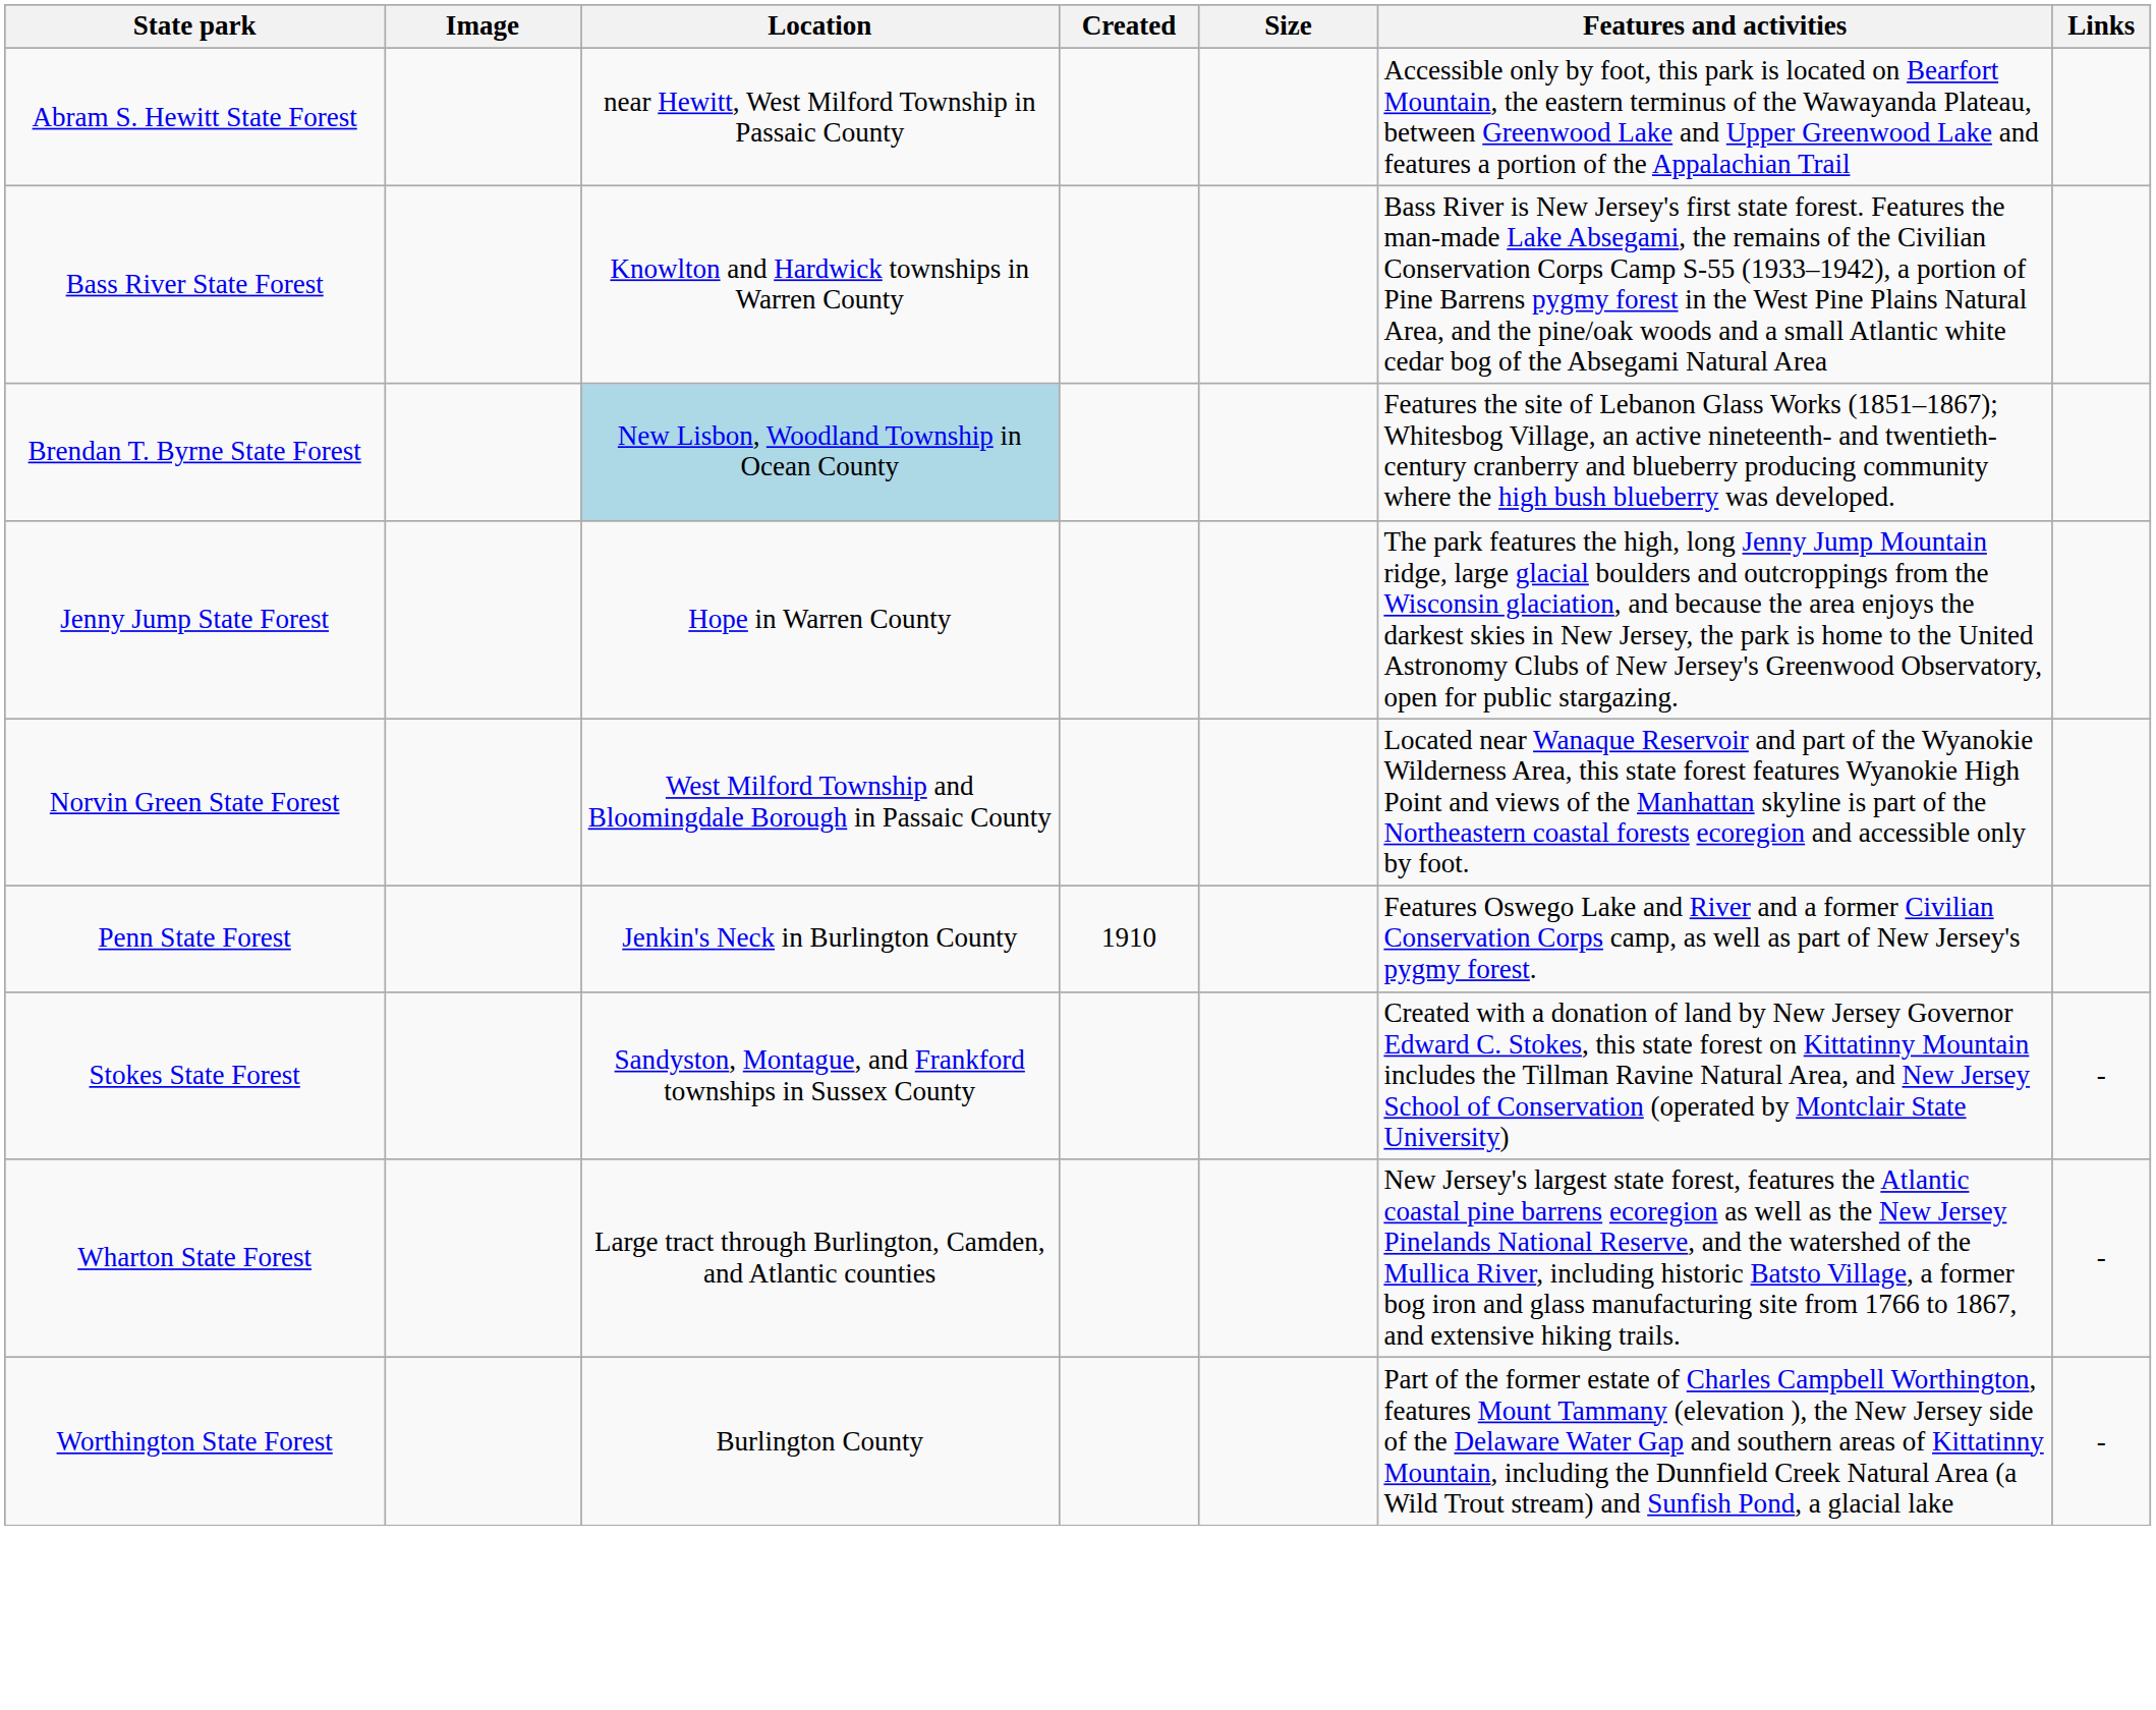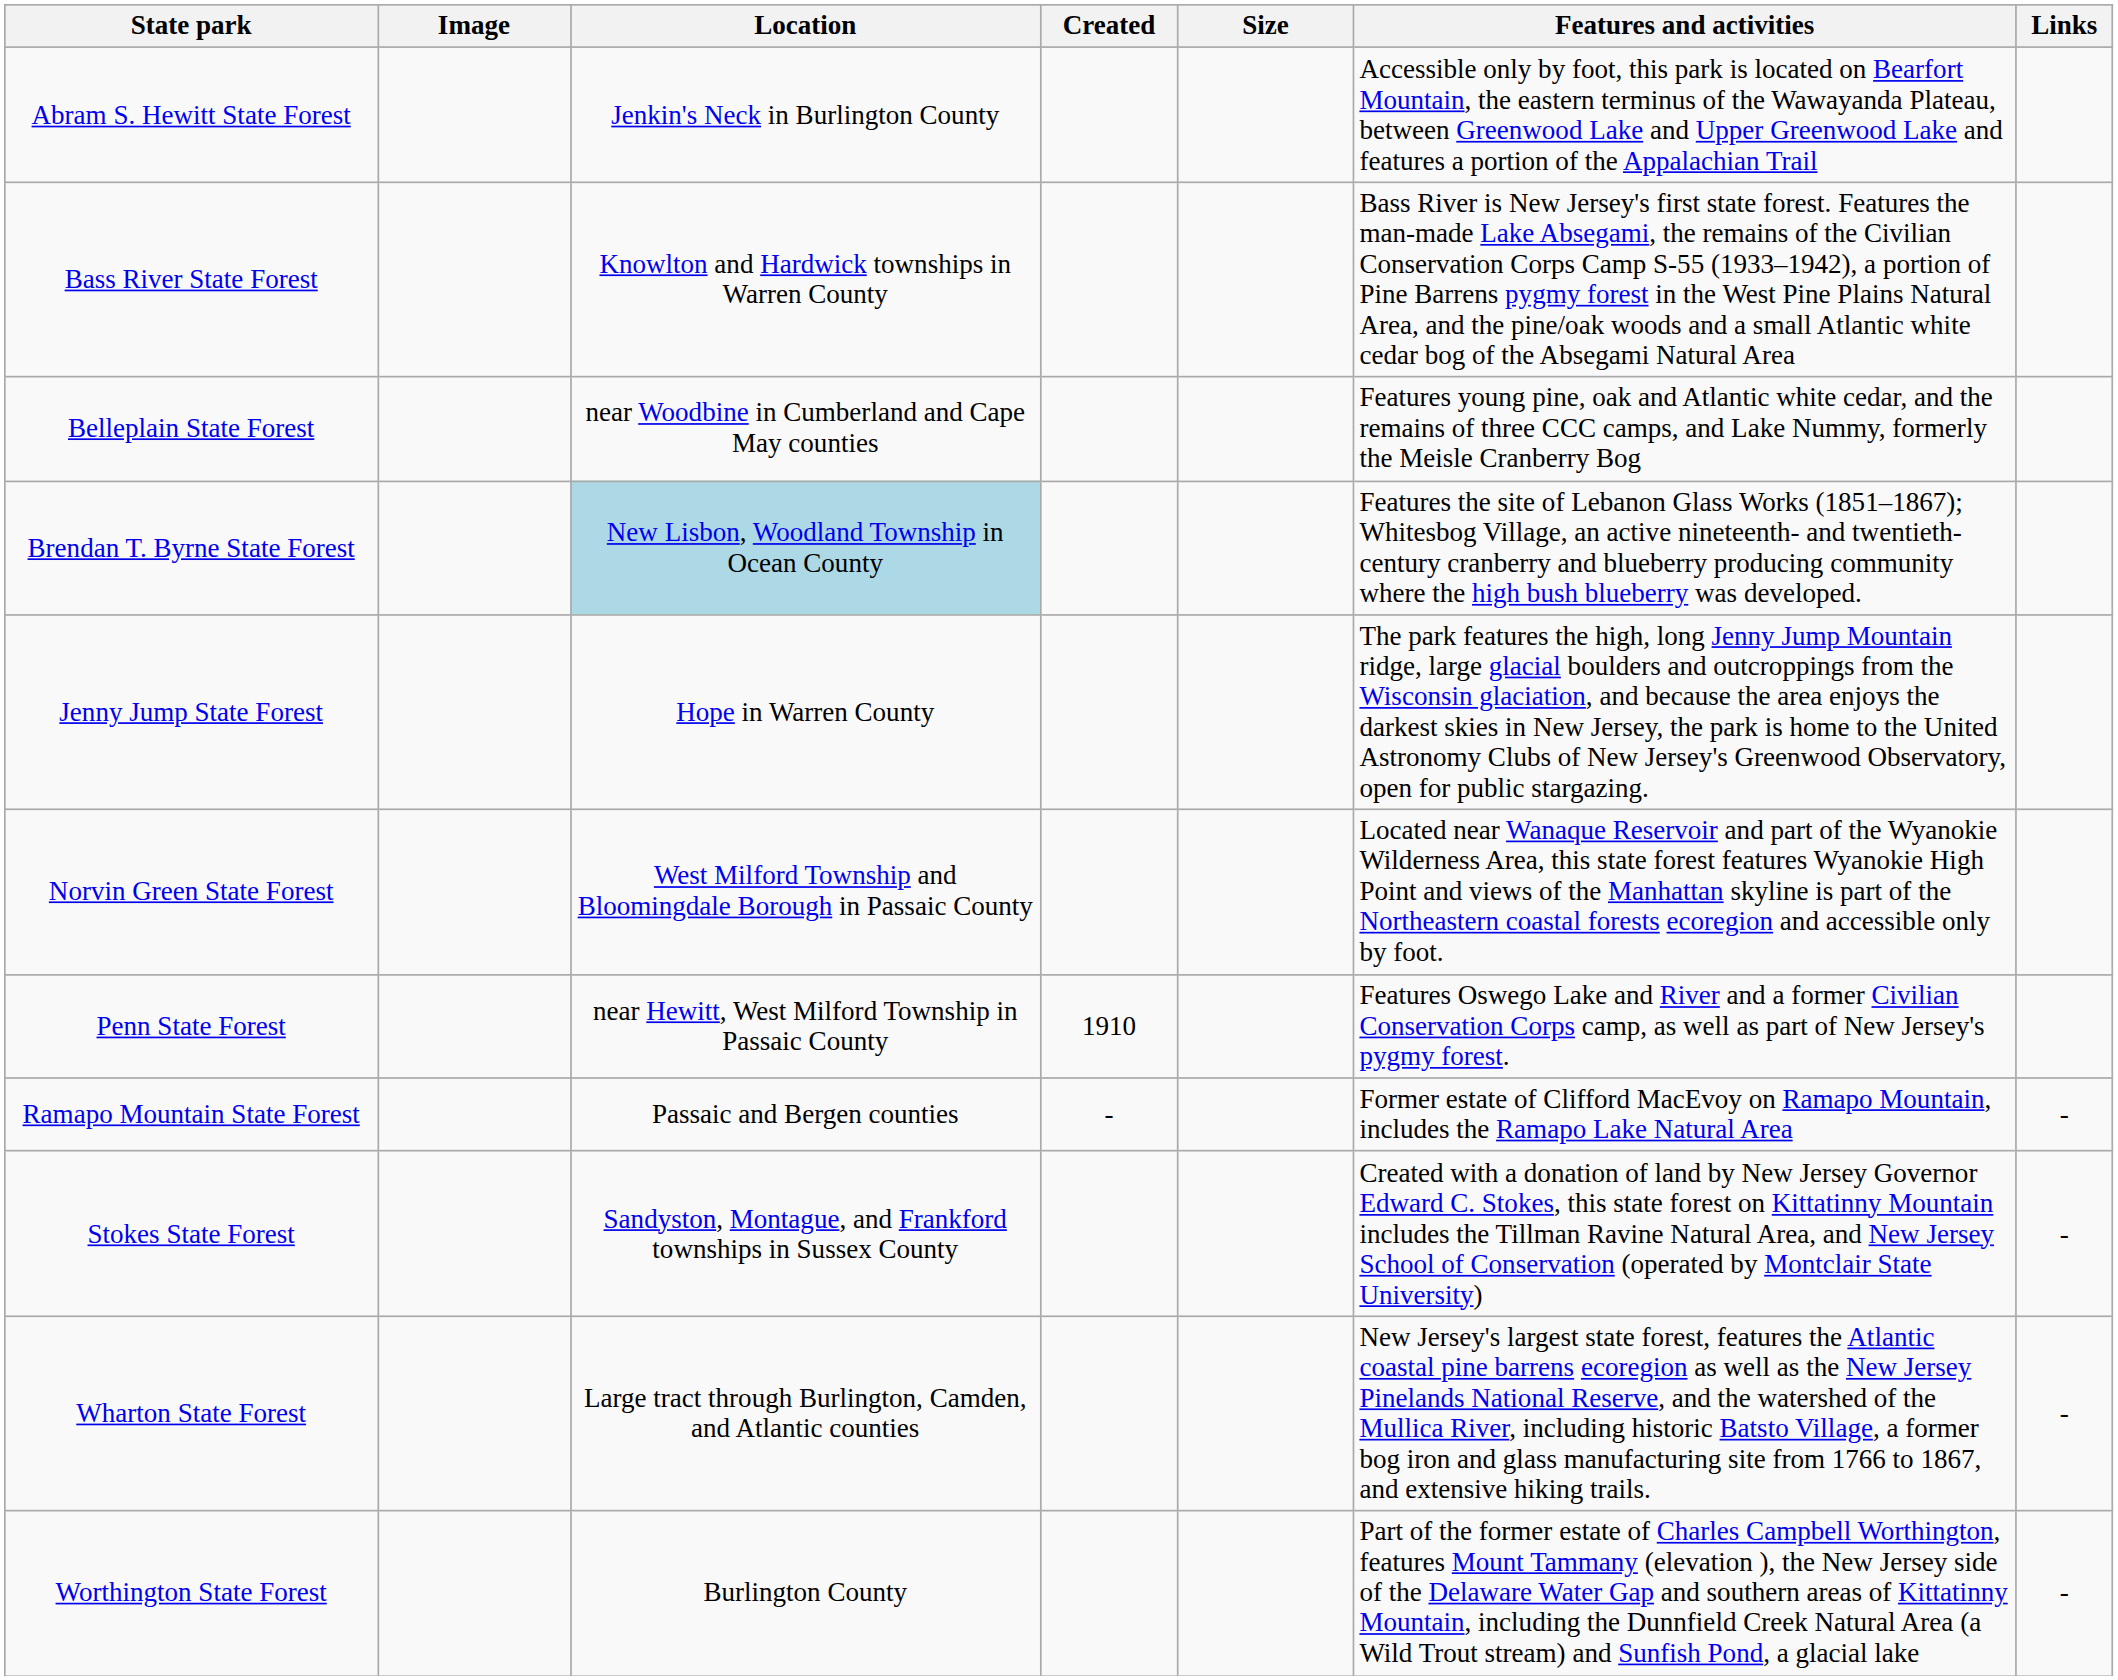Abram S. Hewitt State Forest | Location: near Hewitt, West Milford Township in Passaic County -> Jenkin's Neck in Burlington County
+ row: Belleplain State Forest | near Woodbine in Cumberland and Cape May counties | Features young pine, oak and Atlantic white cedar, and the remains of three CCC camps, and Lake Nummy, formerly the Meisle Cranberry Bog
Penn State Forest | Location: Jenkin's Neck in Burlington County -> near Hewitt, West Milford Township in Passaic County
+ row: Ramapo Mountain State Forest | Passaic and Bergen counties | - | Former estate of Clifford MacEvoy on Ramapo Mountain, includes the Ramapo Lake Natural Area | -
